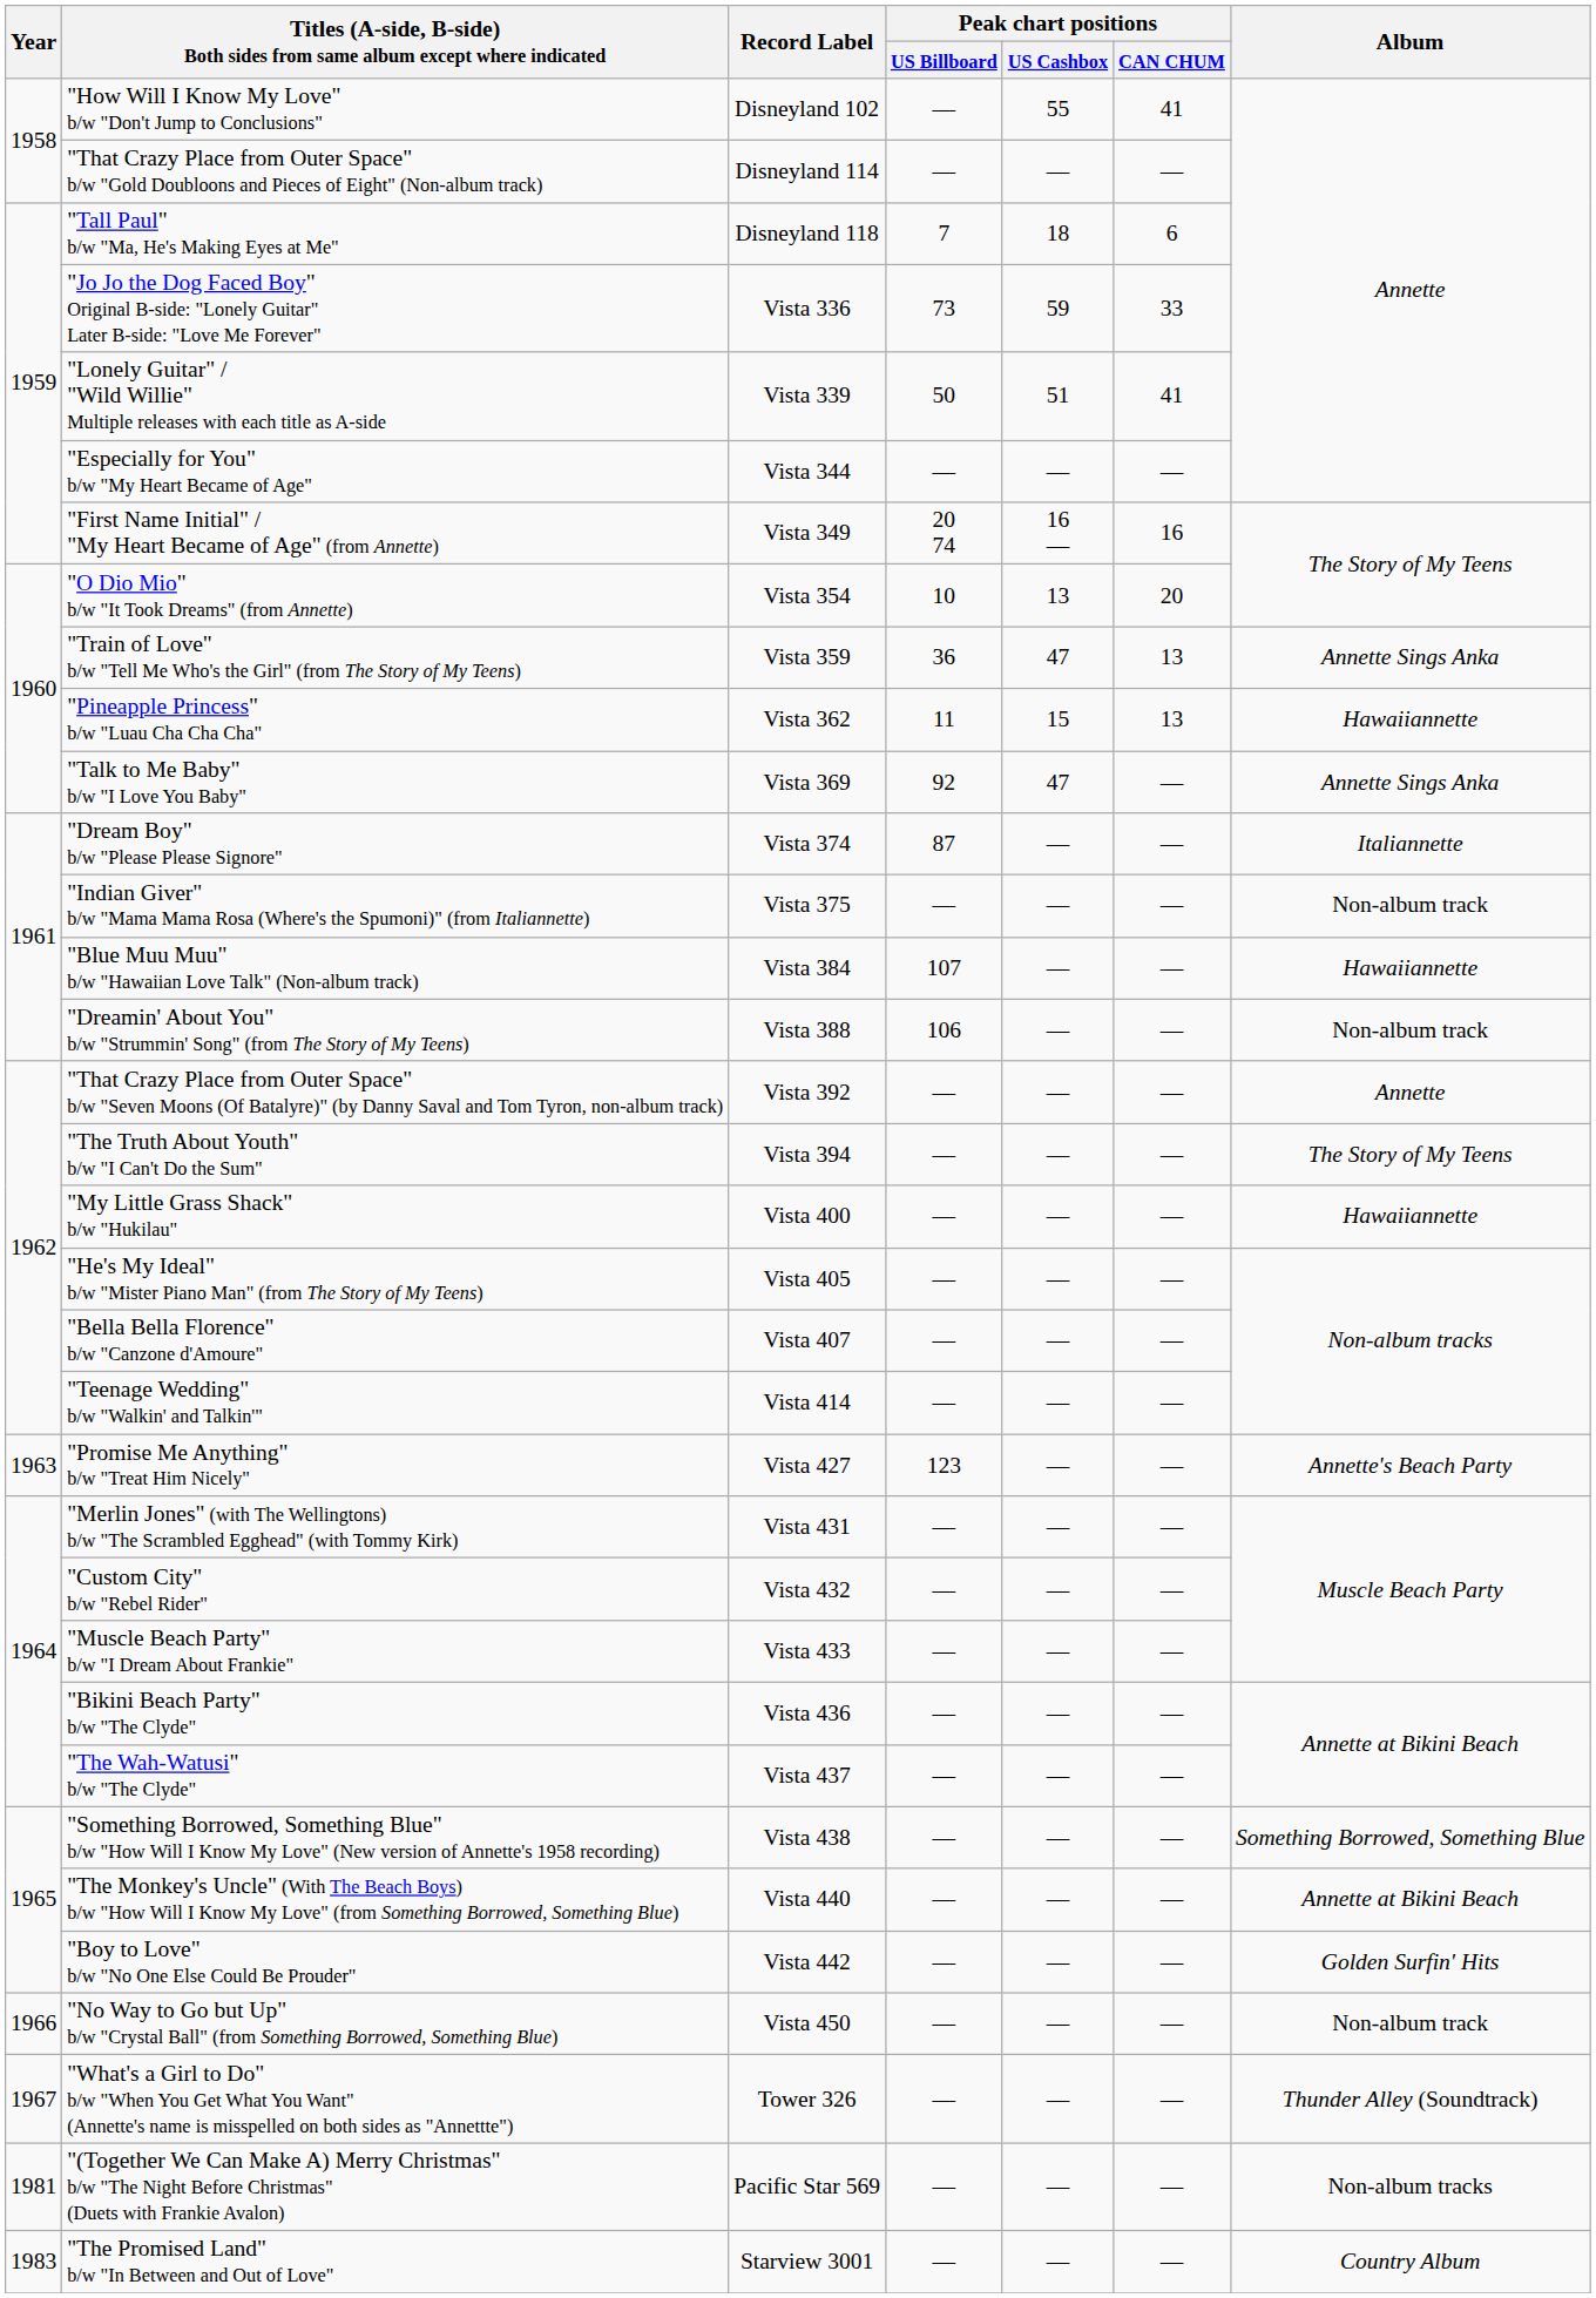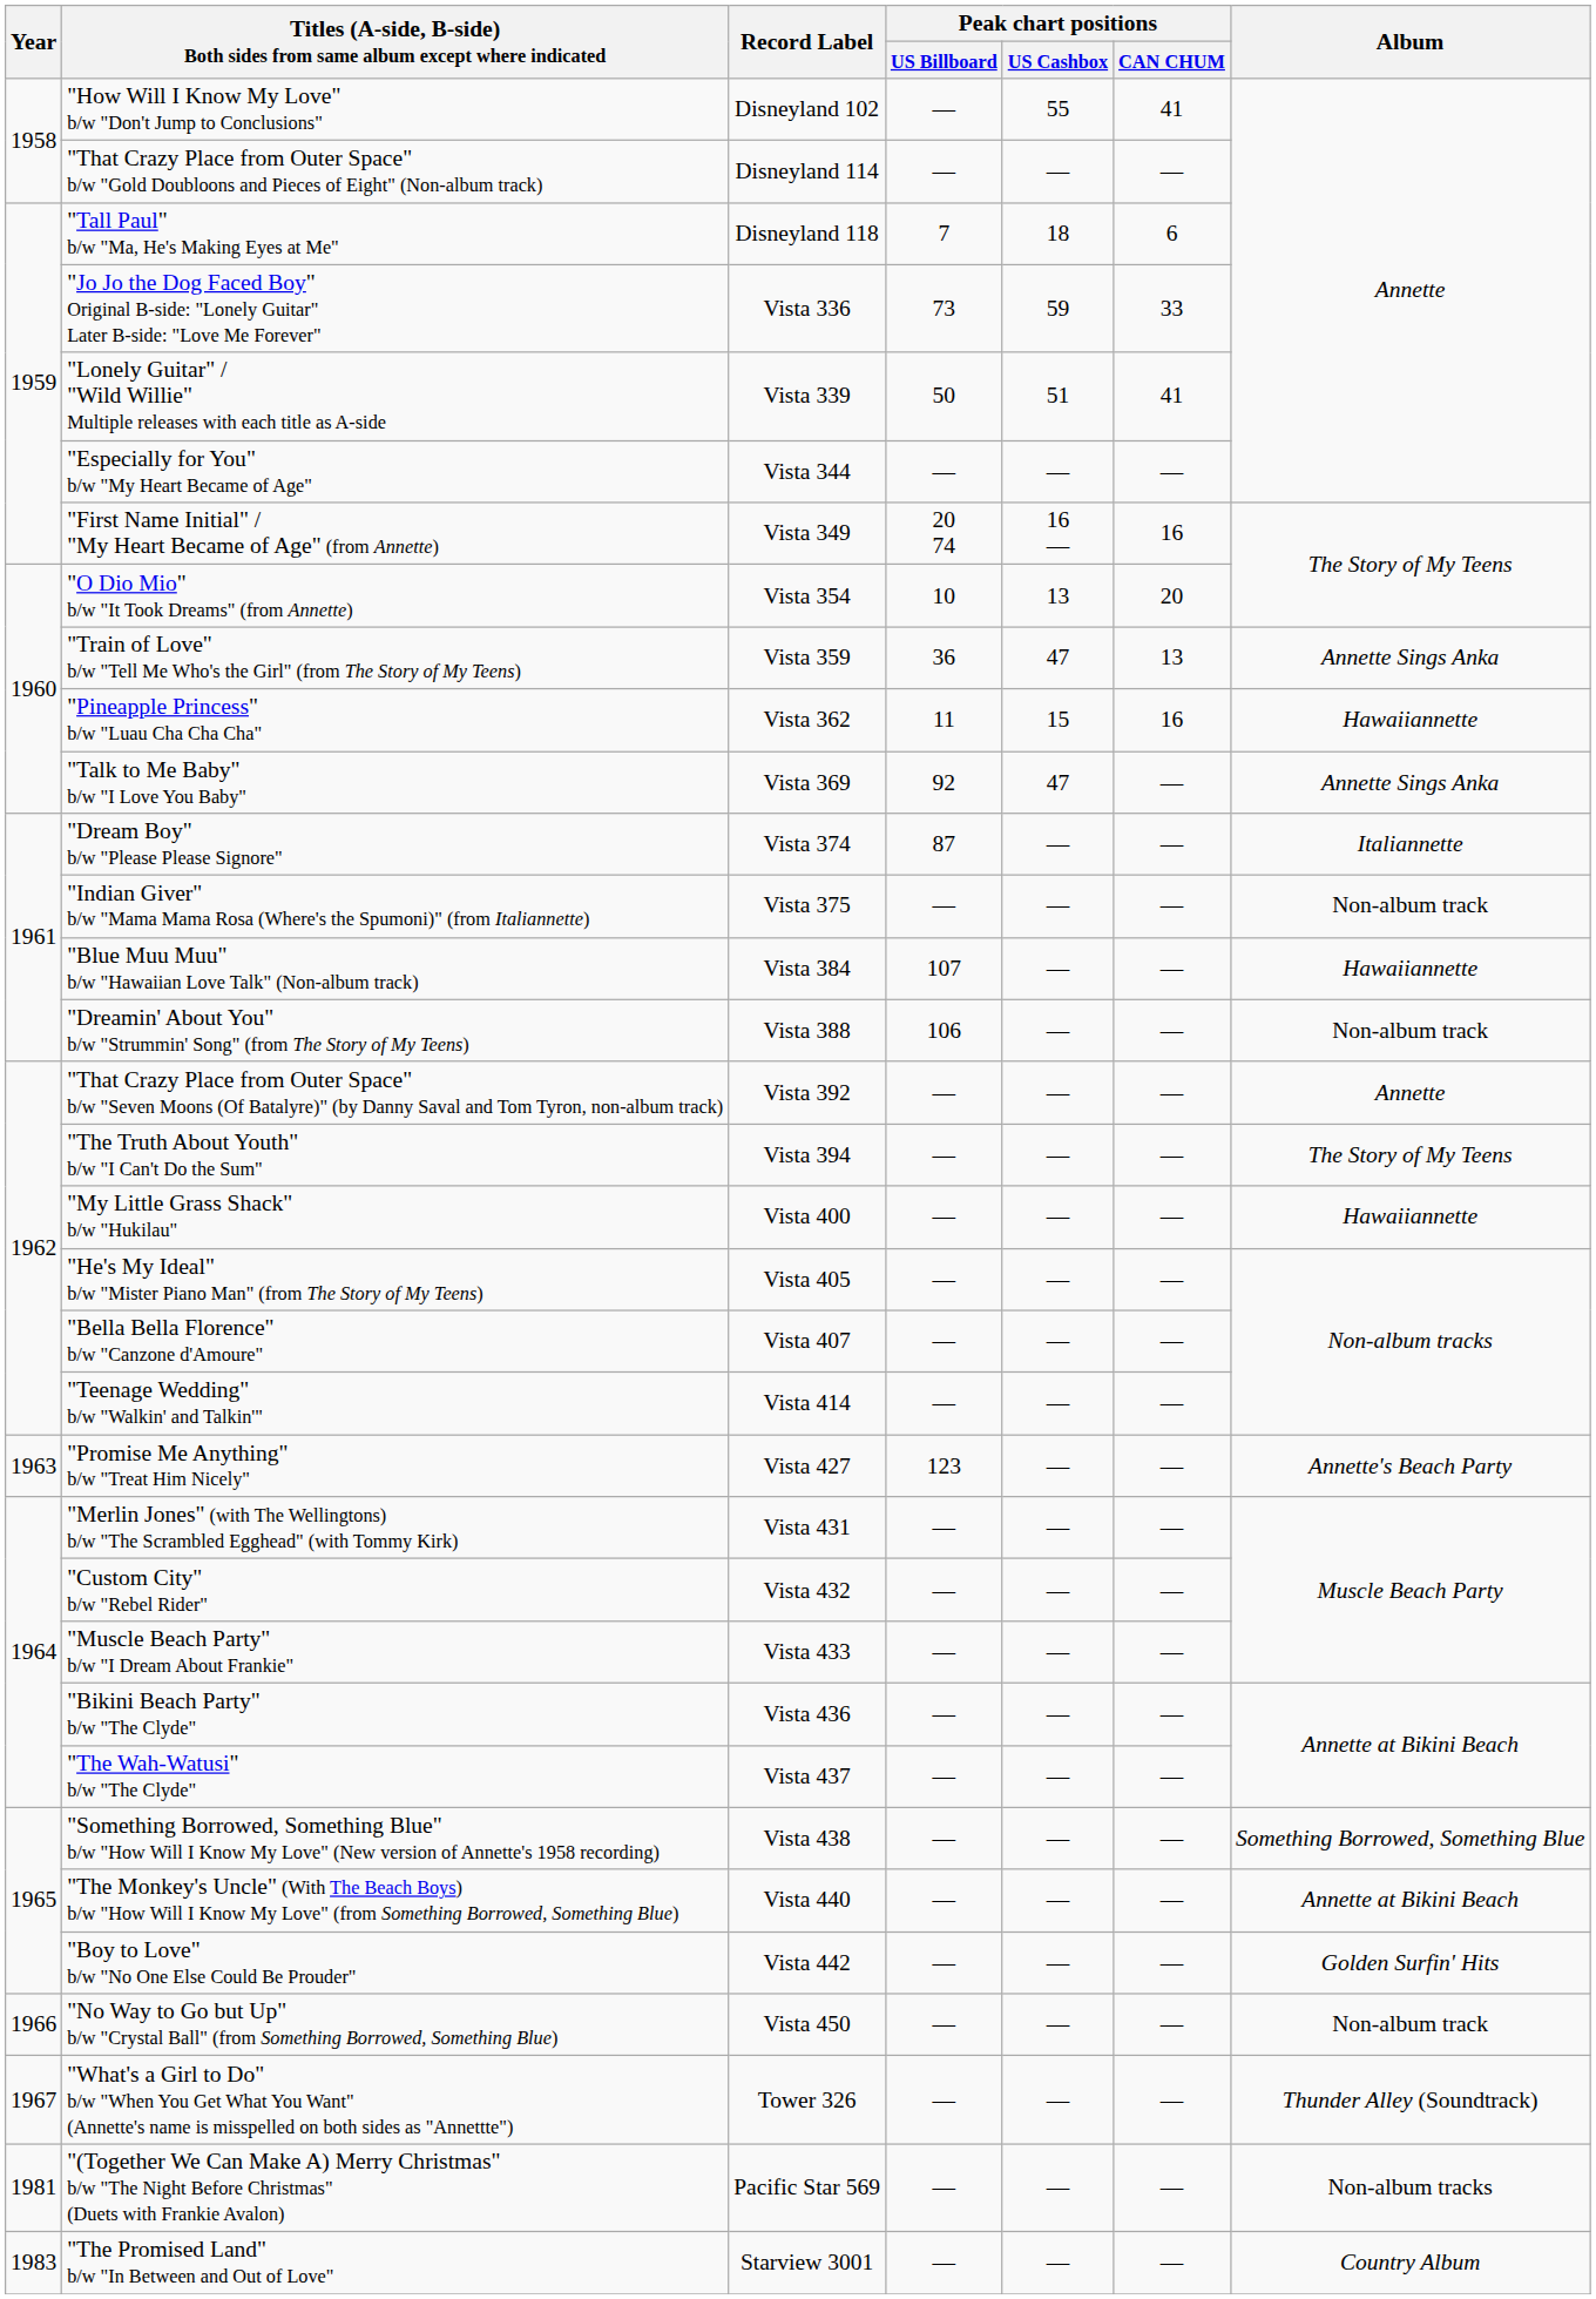"Pineapple Princess" b/w "Luau Cha Cha Cha" | Peak chart positions / CAN CHUM: 13 -> 16
